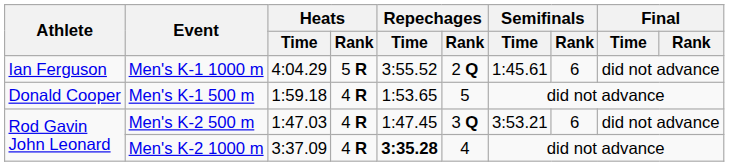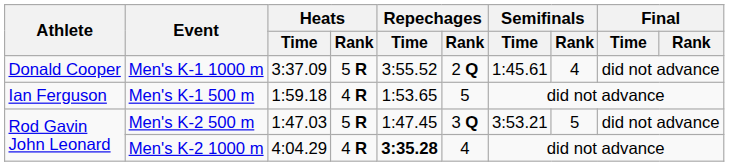Men's K-1 1000 m | Athlete: Ian Ferguson -> Donald Cooper
Men's K-1 1000 m | Heats / Time: 4:04.29 -> 3:37.09
Men's K-1 1000 m | Semifinals / Rank: 6 -> 4
Men's K-1 500 m | Athlete: Donald Cooper -> Ian Ferguson
Men's K-2 500 m | Heats / Rank: 4 R -> 5 R
Men's K-2 500 m | Semifinals / Rank: 6 -> 5
Men's K-2 1000 m | Heats / Time: 3:37.09 -> 4:04.29
